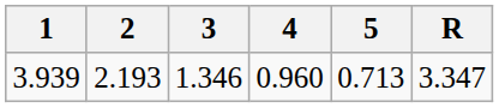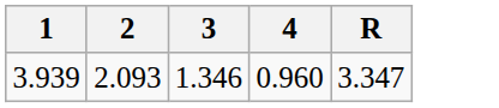- column: 5 | 0.713
3.939 | 2: 2.193 -> 2.093
